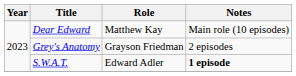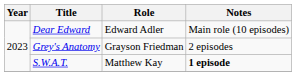Dear Edward | Role: Matthew Kay -> Edward Adler
S.W.A.T. | Role: Edward Adler -> Matthew Kay
